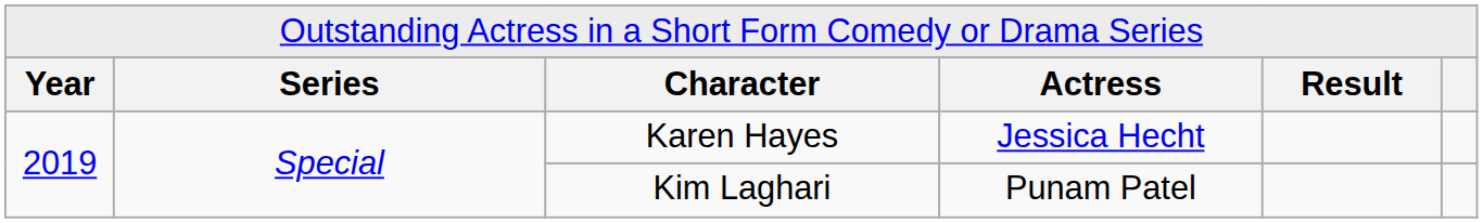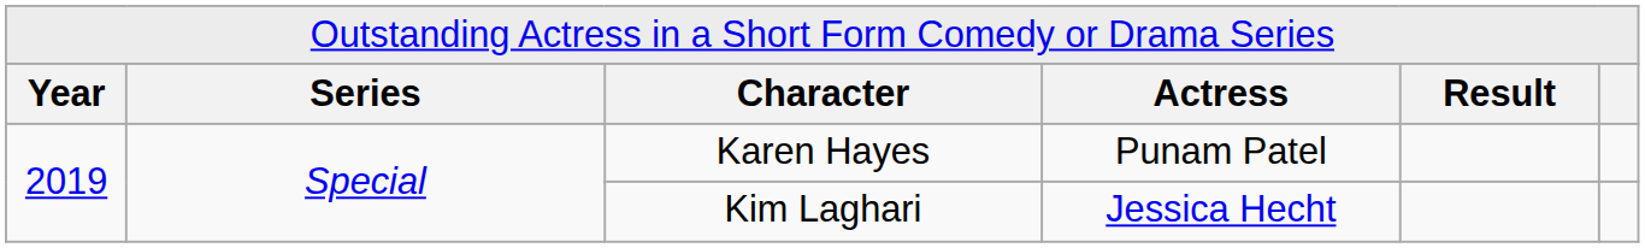Karen Hayes | column 4: Jessica Hecht -> Punam Patel
Kim Laghari | column 4: Punam Patel -> Jessica Hecht
